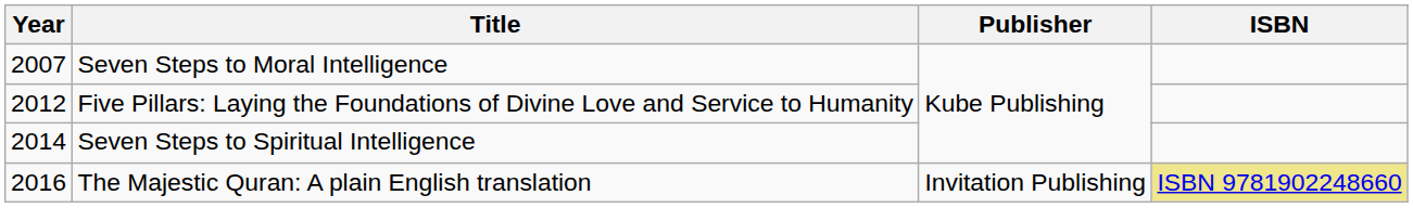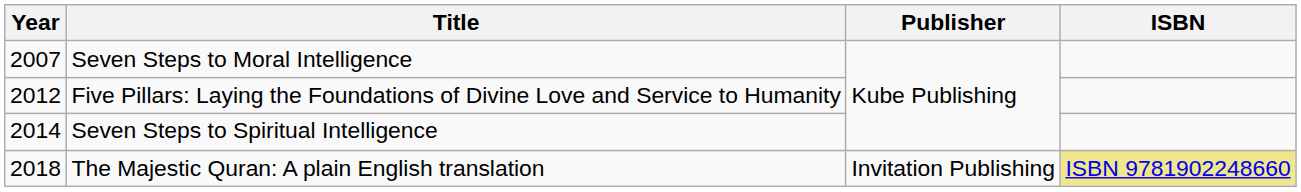The Majestic Quran: A plain English translation | Year: 2016 -> 2018
